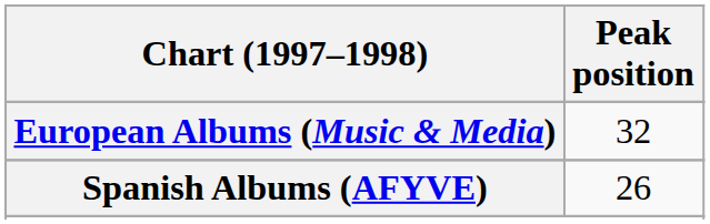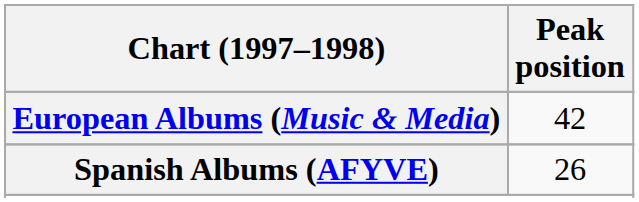European Albums (Music & Media) | Peak position: 32 -> 42
